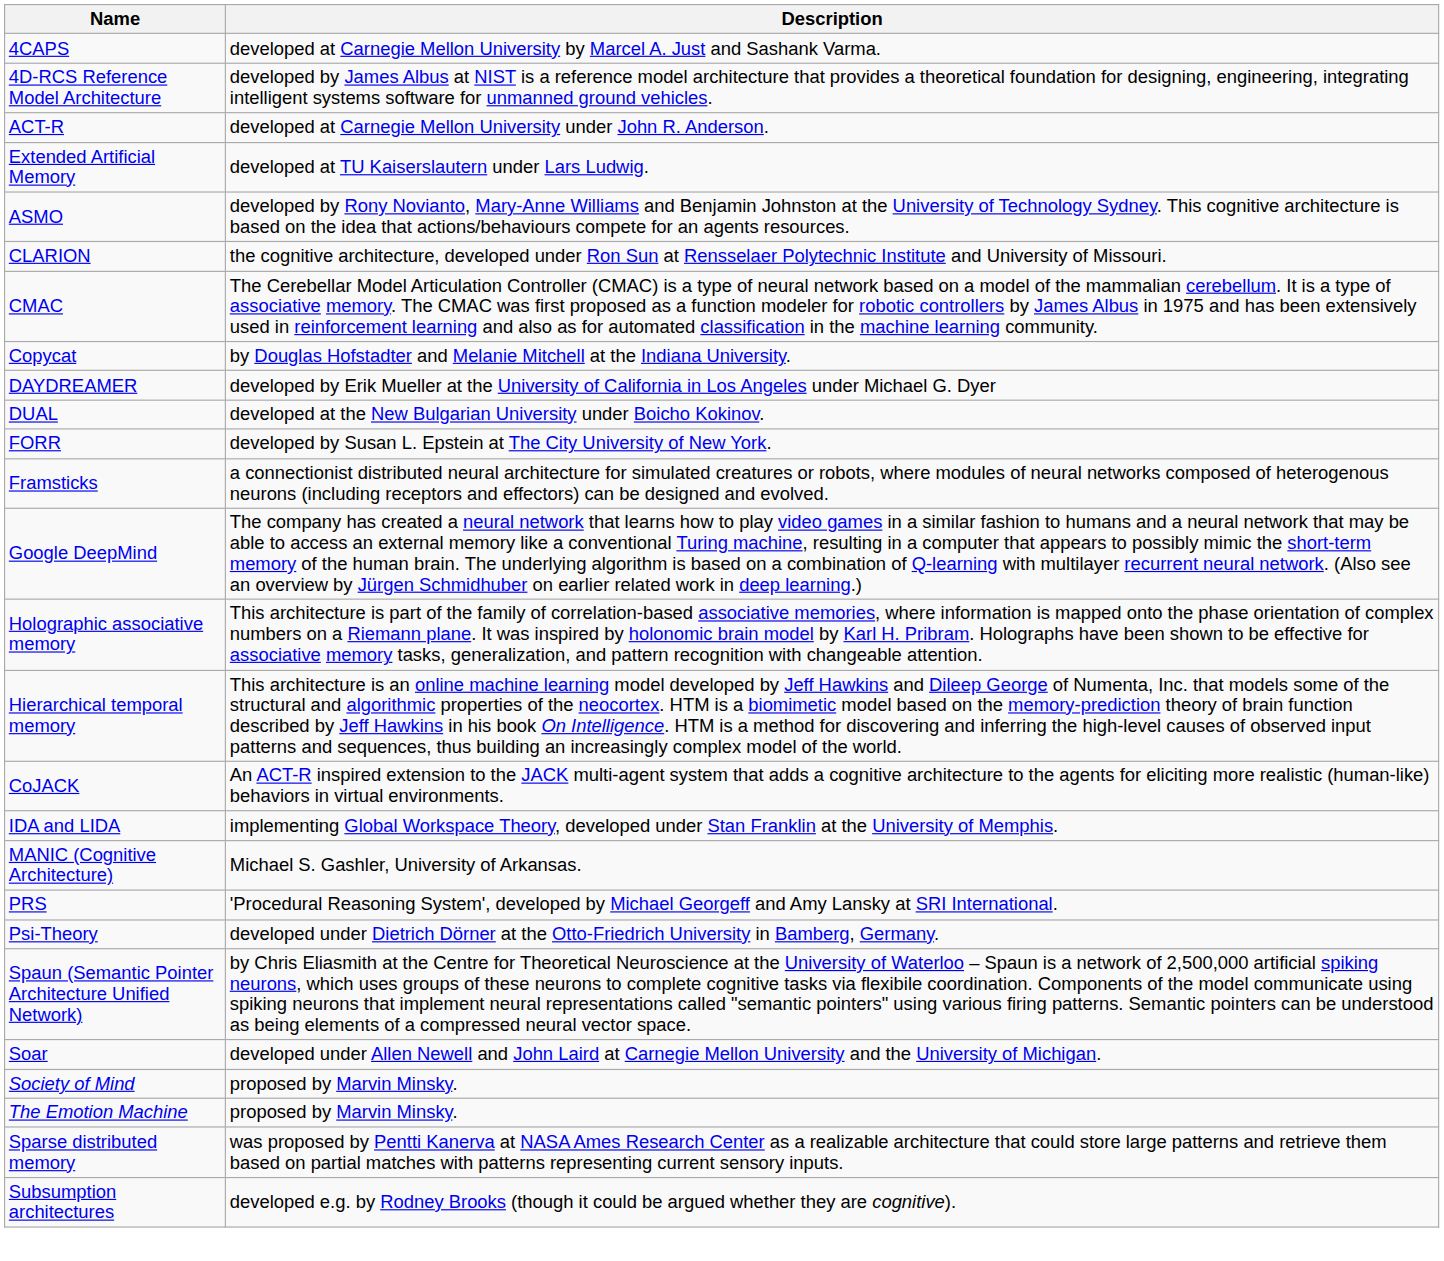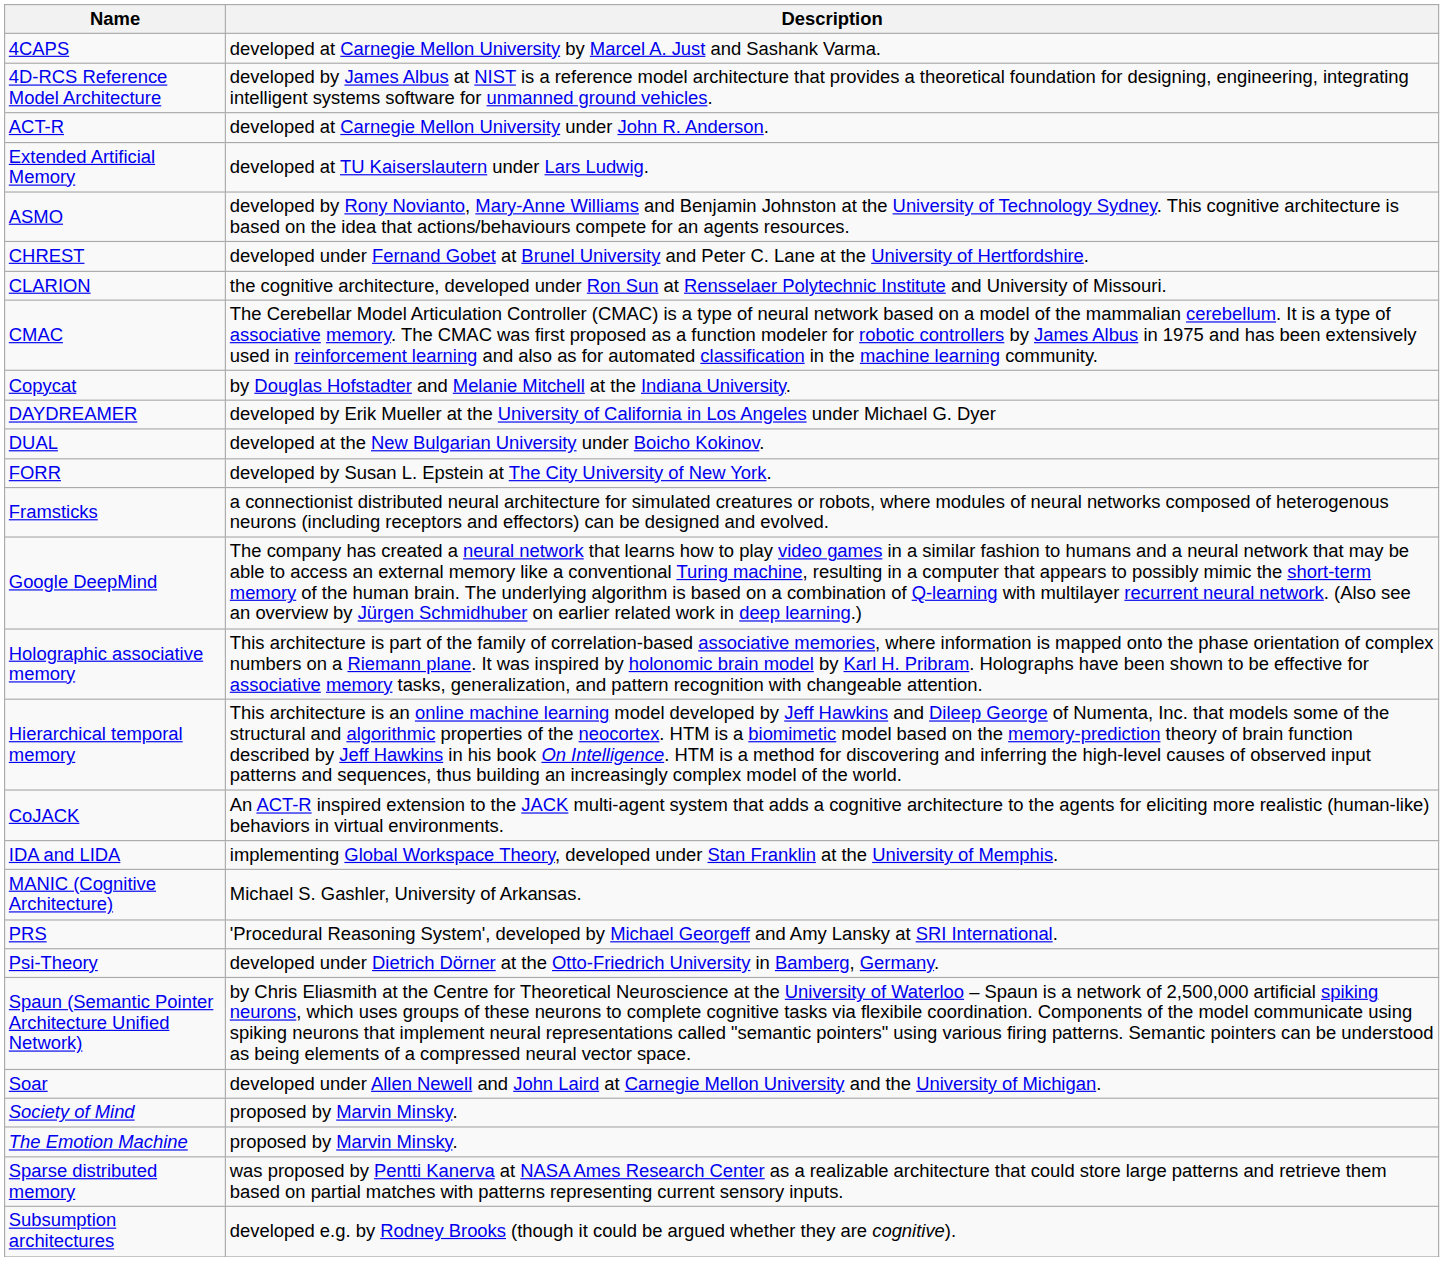+ row: CHREST | developed under Fernand Gobet at Brunel University and Peter C. Lane at the University of Hertfordshire.
